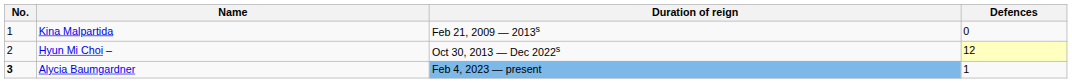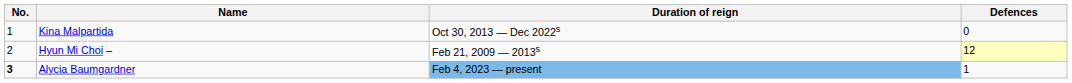Kina Malpartida | Duration of reign: Feb 21, 2009 — 2013s -> Oct 30, 2013 — Dec 2022s
Hyun Mi Choi – | Duration of reign: Oct 30, 2013 — Dec 2022s -> Feb 21, 2009 — 2013s
